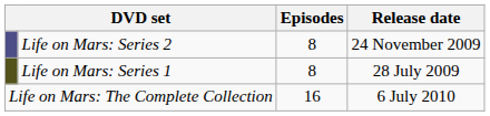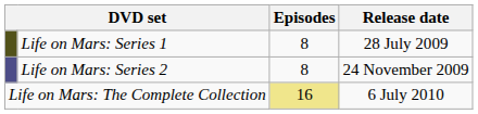rows swapped: Life on Mars: Series 1 <-> Life on Mars: Series 2
Life on Mars: The Complete Collection | Episodes: no background -> khaki background
